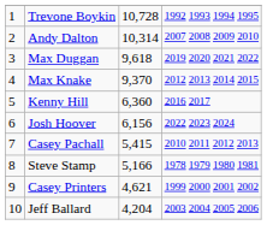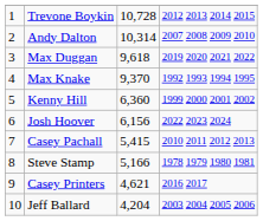Trevone Boykin | column 4: 1992 1993 1994 1995 -> 2012 2013 2014 2015
Max Knake | column 4: 2012 2013 2014 2015 -> 1992 1993 1994 1995
Kenny Hill | column 4: 2016 2017 -> 1999 2000 2001 2002
Casey Printers | column 4: 1999 2000 2001 2002 -> 2016 2017
